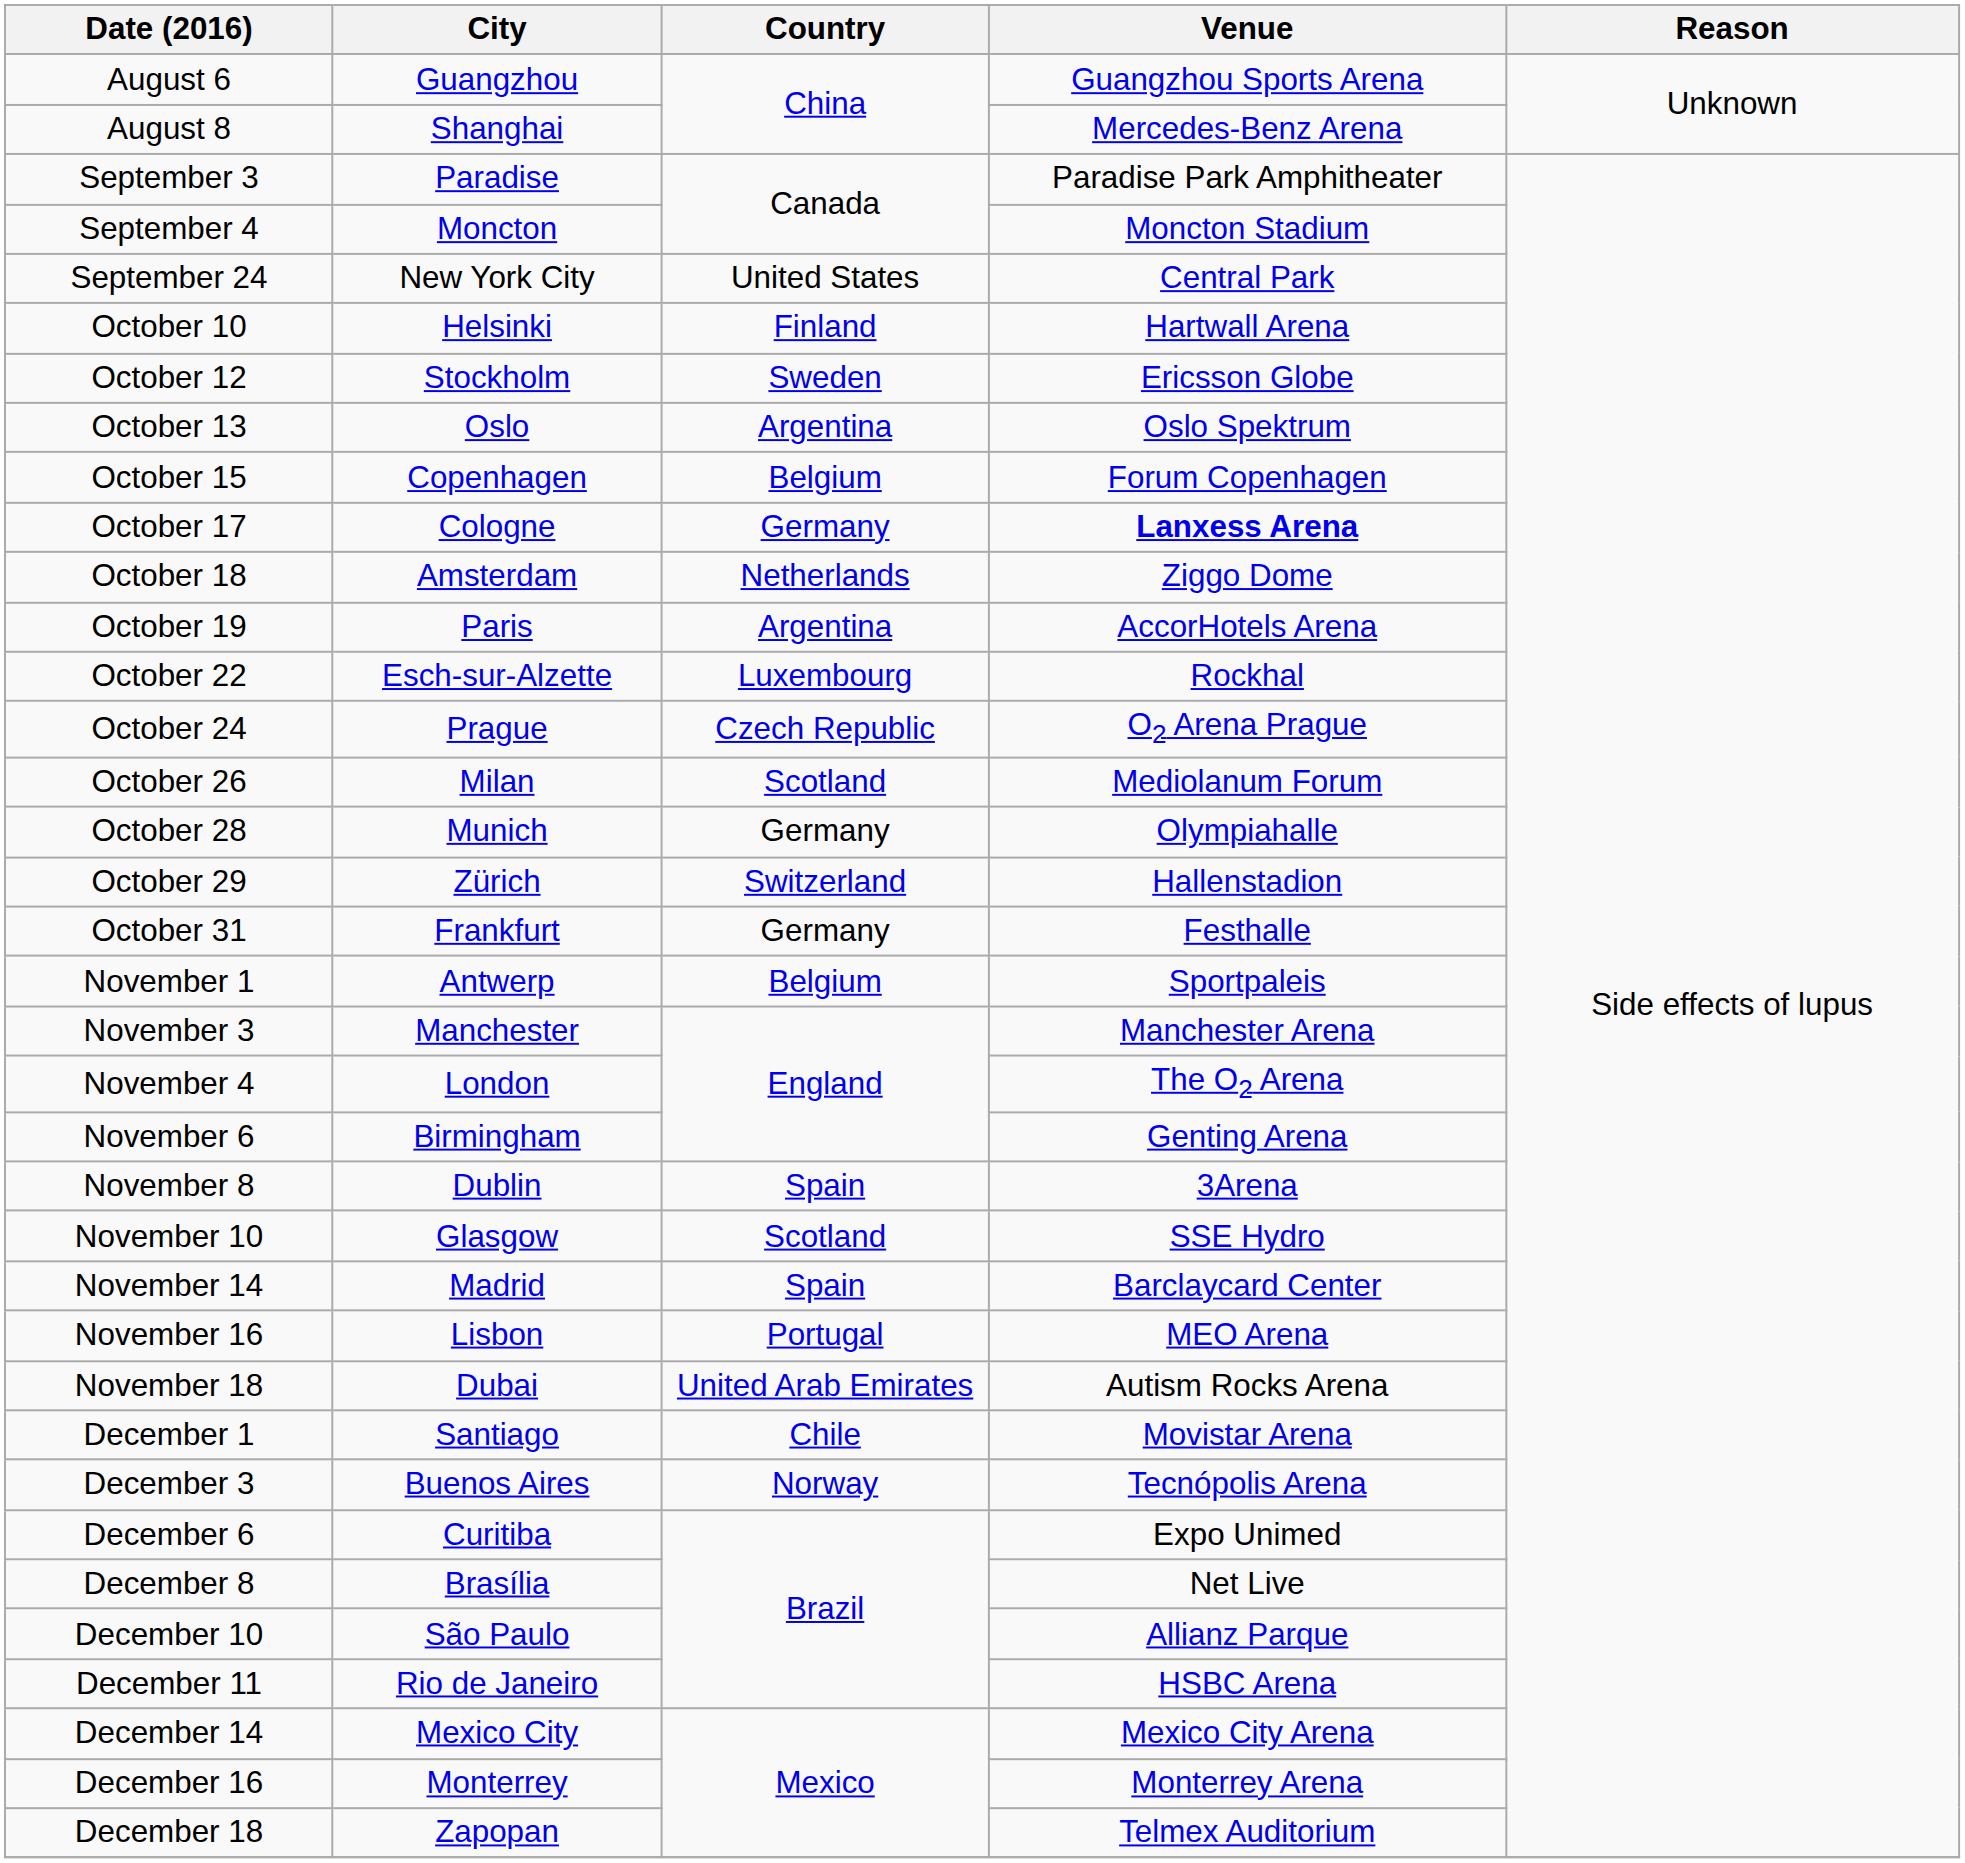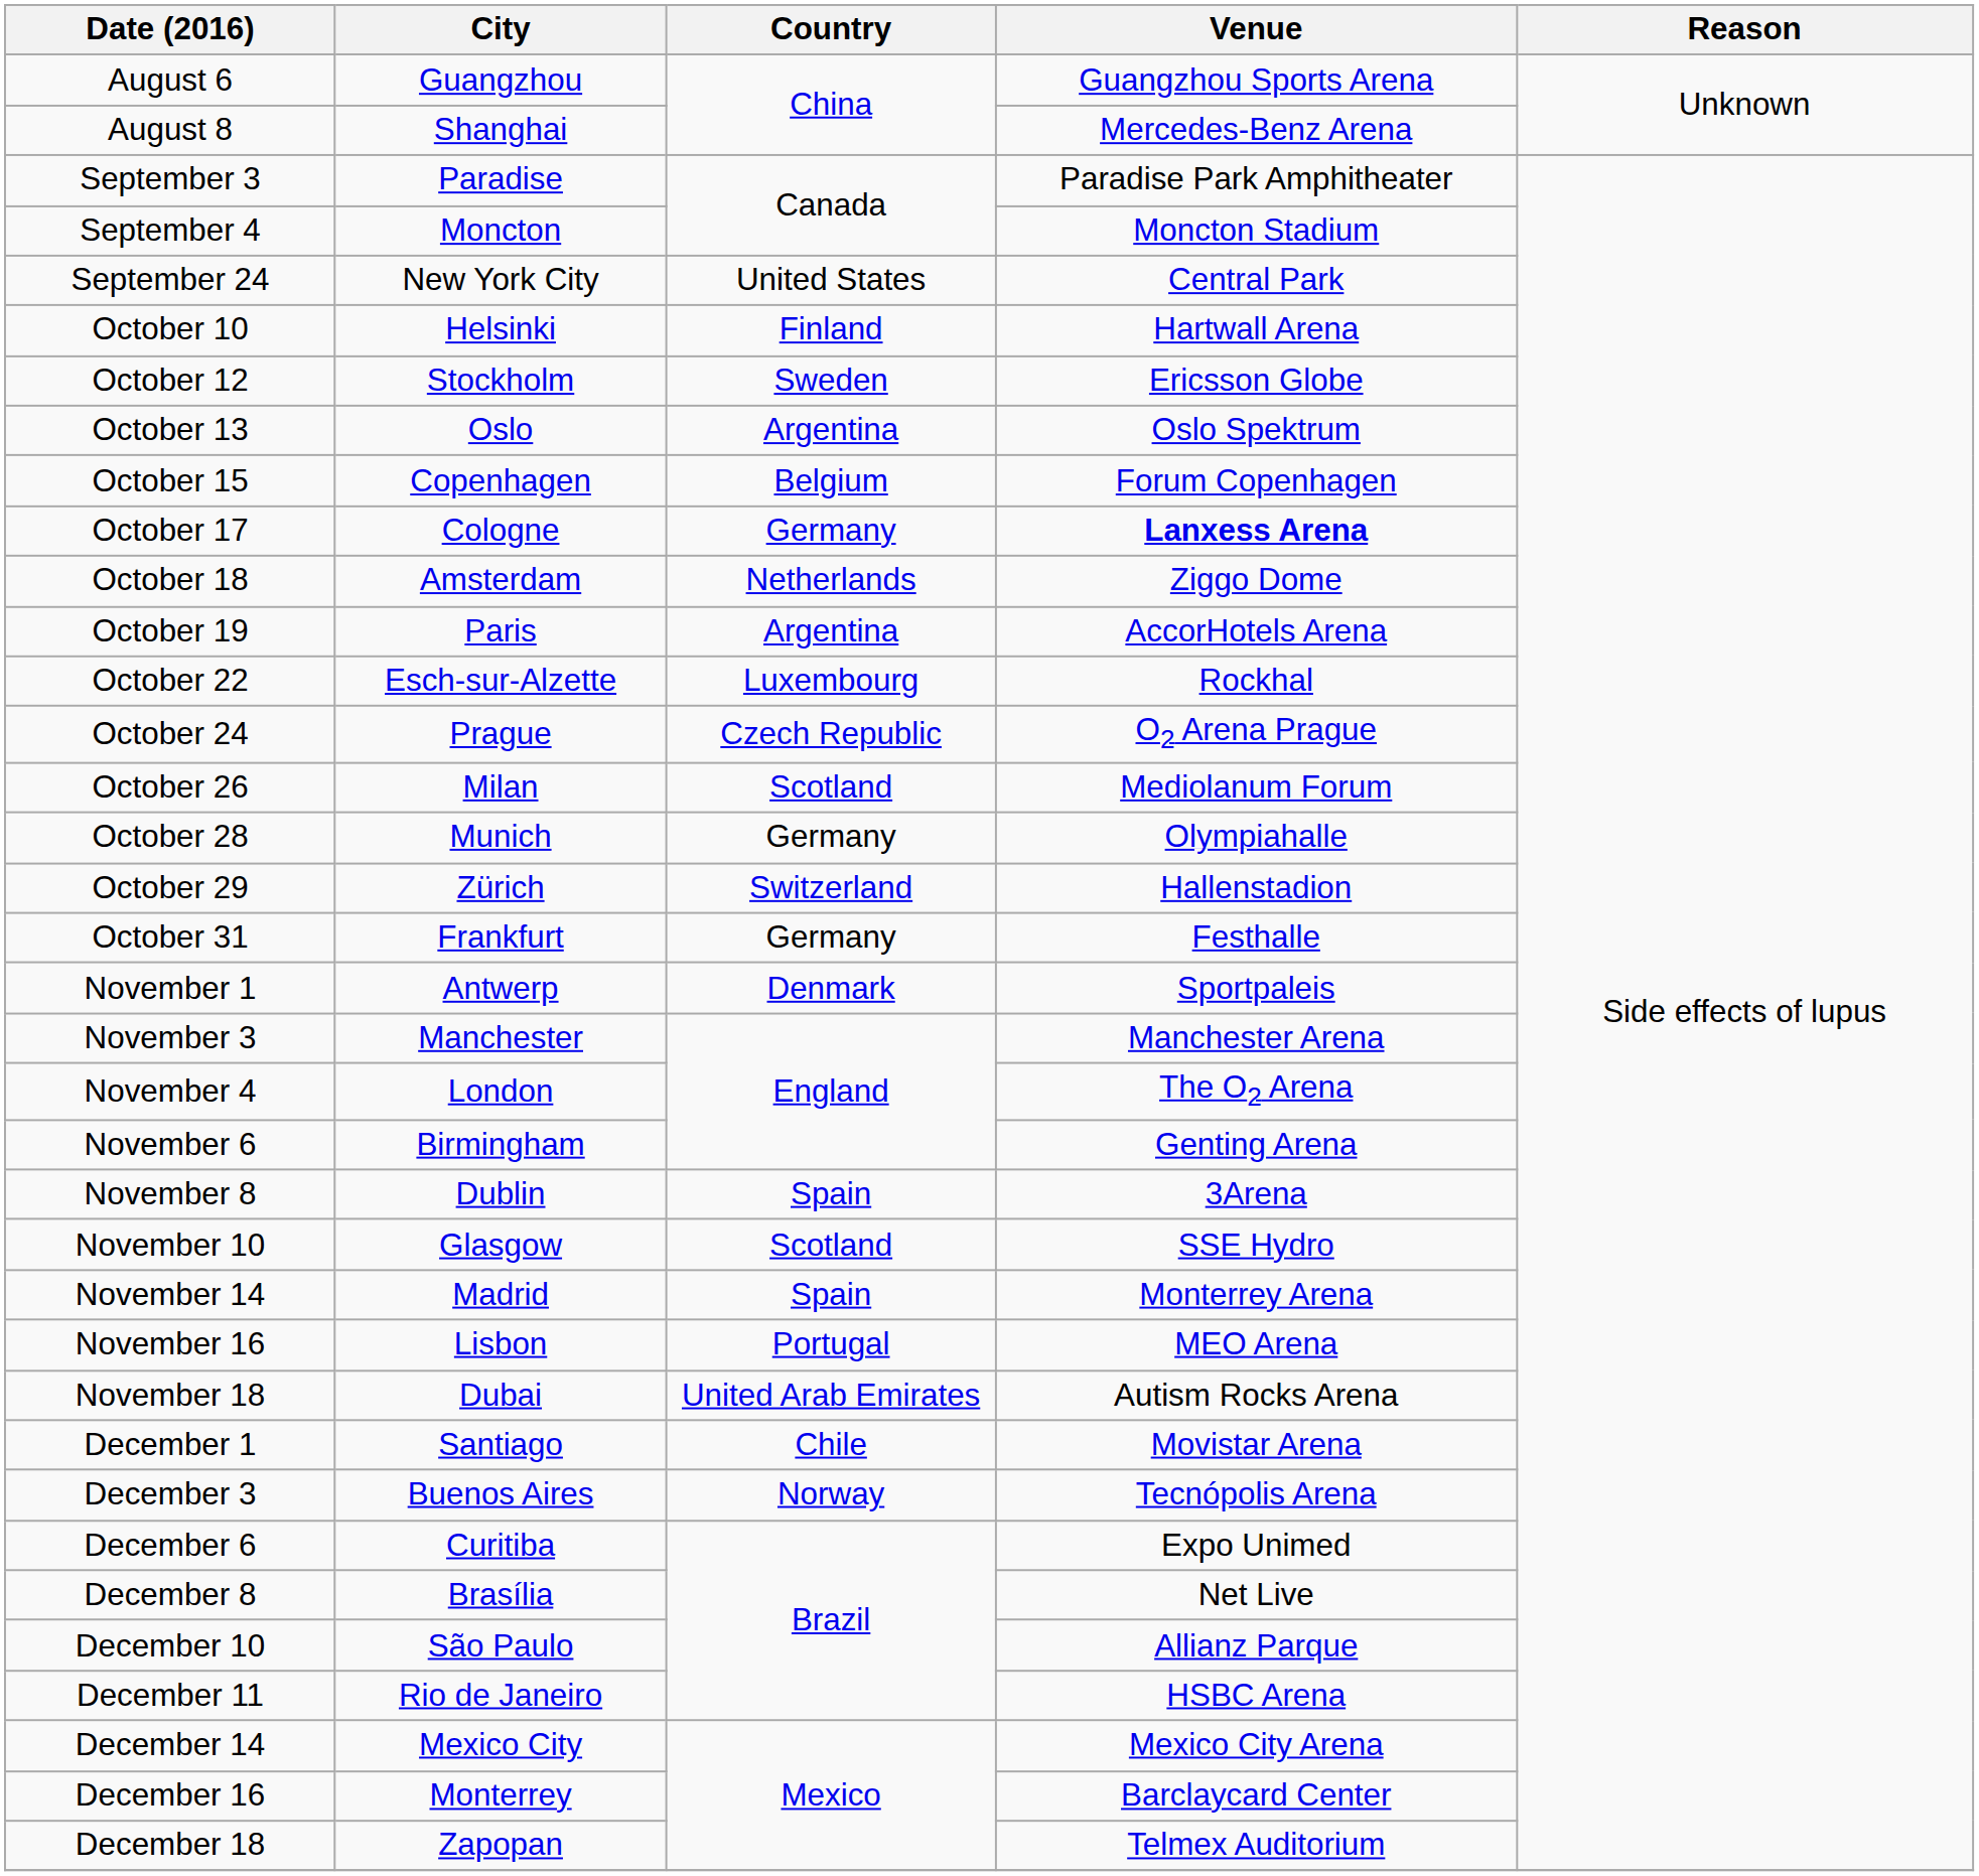November 1 | Country: Belgium -> Denmark
November 14 | Venue: Barclaycard Center -> Monterrey Arena
December 16 | Venue: Monterrey Arena -> Barclaycard Center
